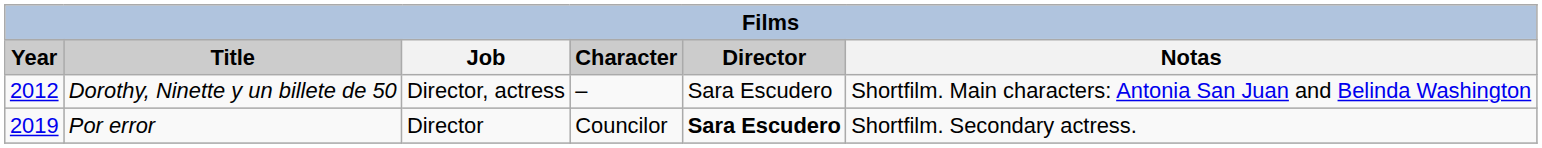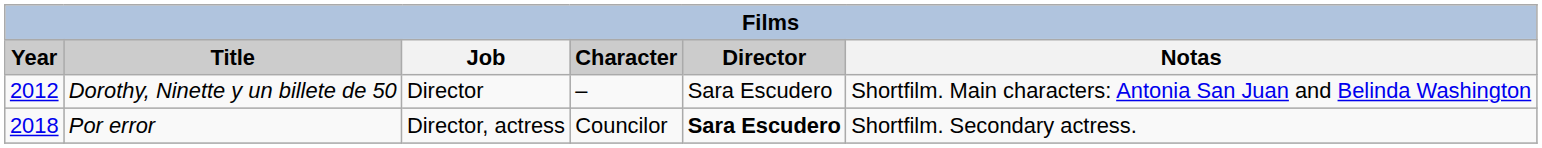Dorothy, Ninette y un billete de 50 | Job: Director, actress -> Director
Por error | Year: 2019 -> 2018
Por error | Job: Director -> Director, actress
